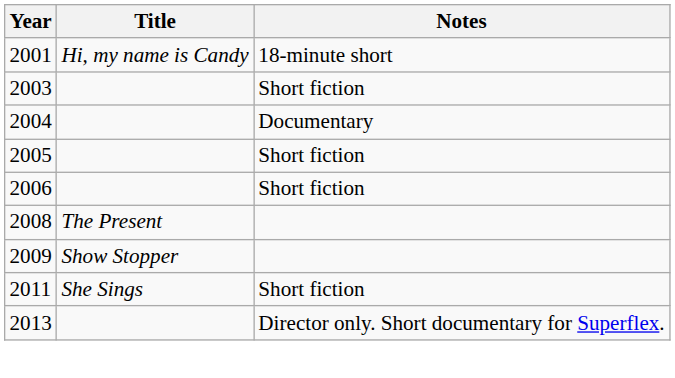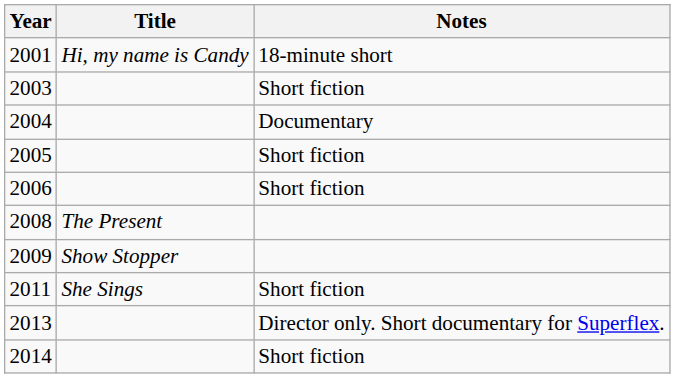+ row: 2014 | Short fiction
